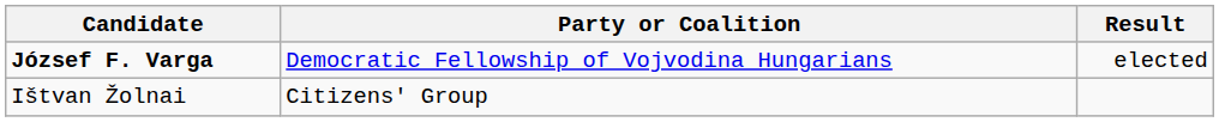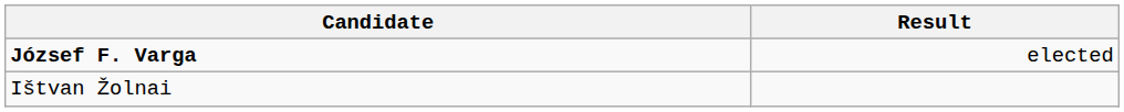- column: Party or Coalition | Democratic Fellowship of Vojvodina Hungarians | Citizens' Group
